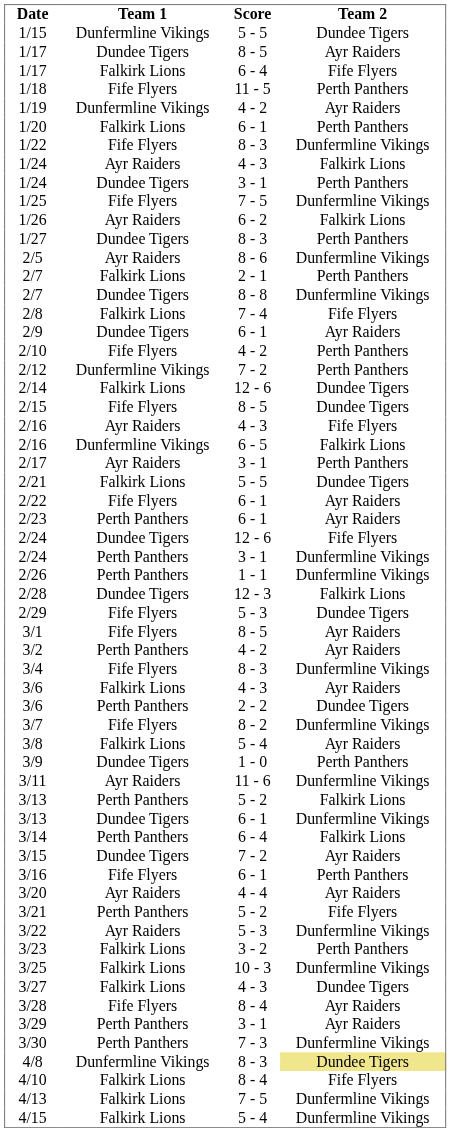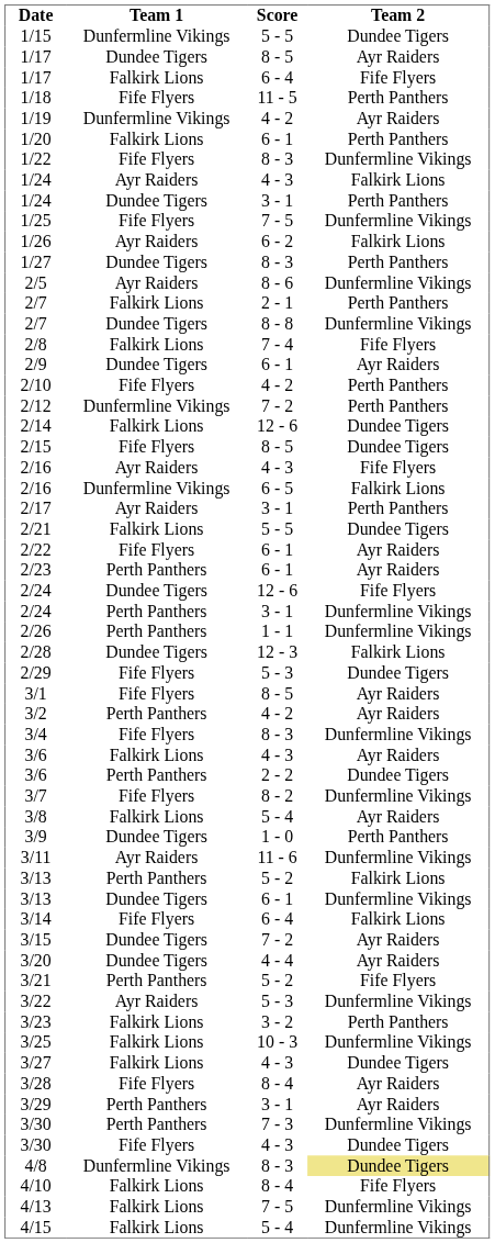3/14 | Team 1: Perth Panthers -> Fife Flyers
- row: 3/16 | Fife Flyers | 6 - 1 | Perth Panthers
3/20 | Team 1: Ayr Raiders -> Dundee Tigers
+ row: 3/30 | Fife Flyers | 4 - 3 | Dundee Tigers
